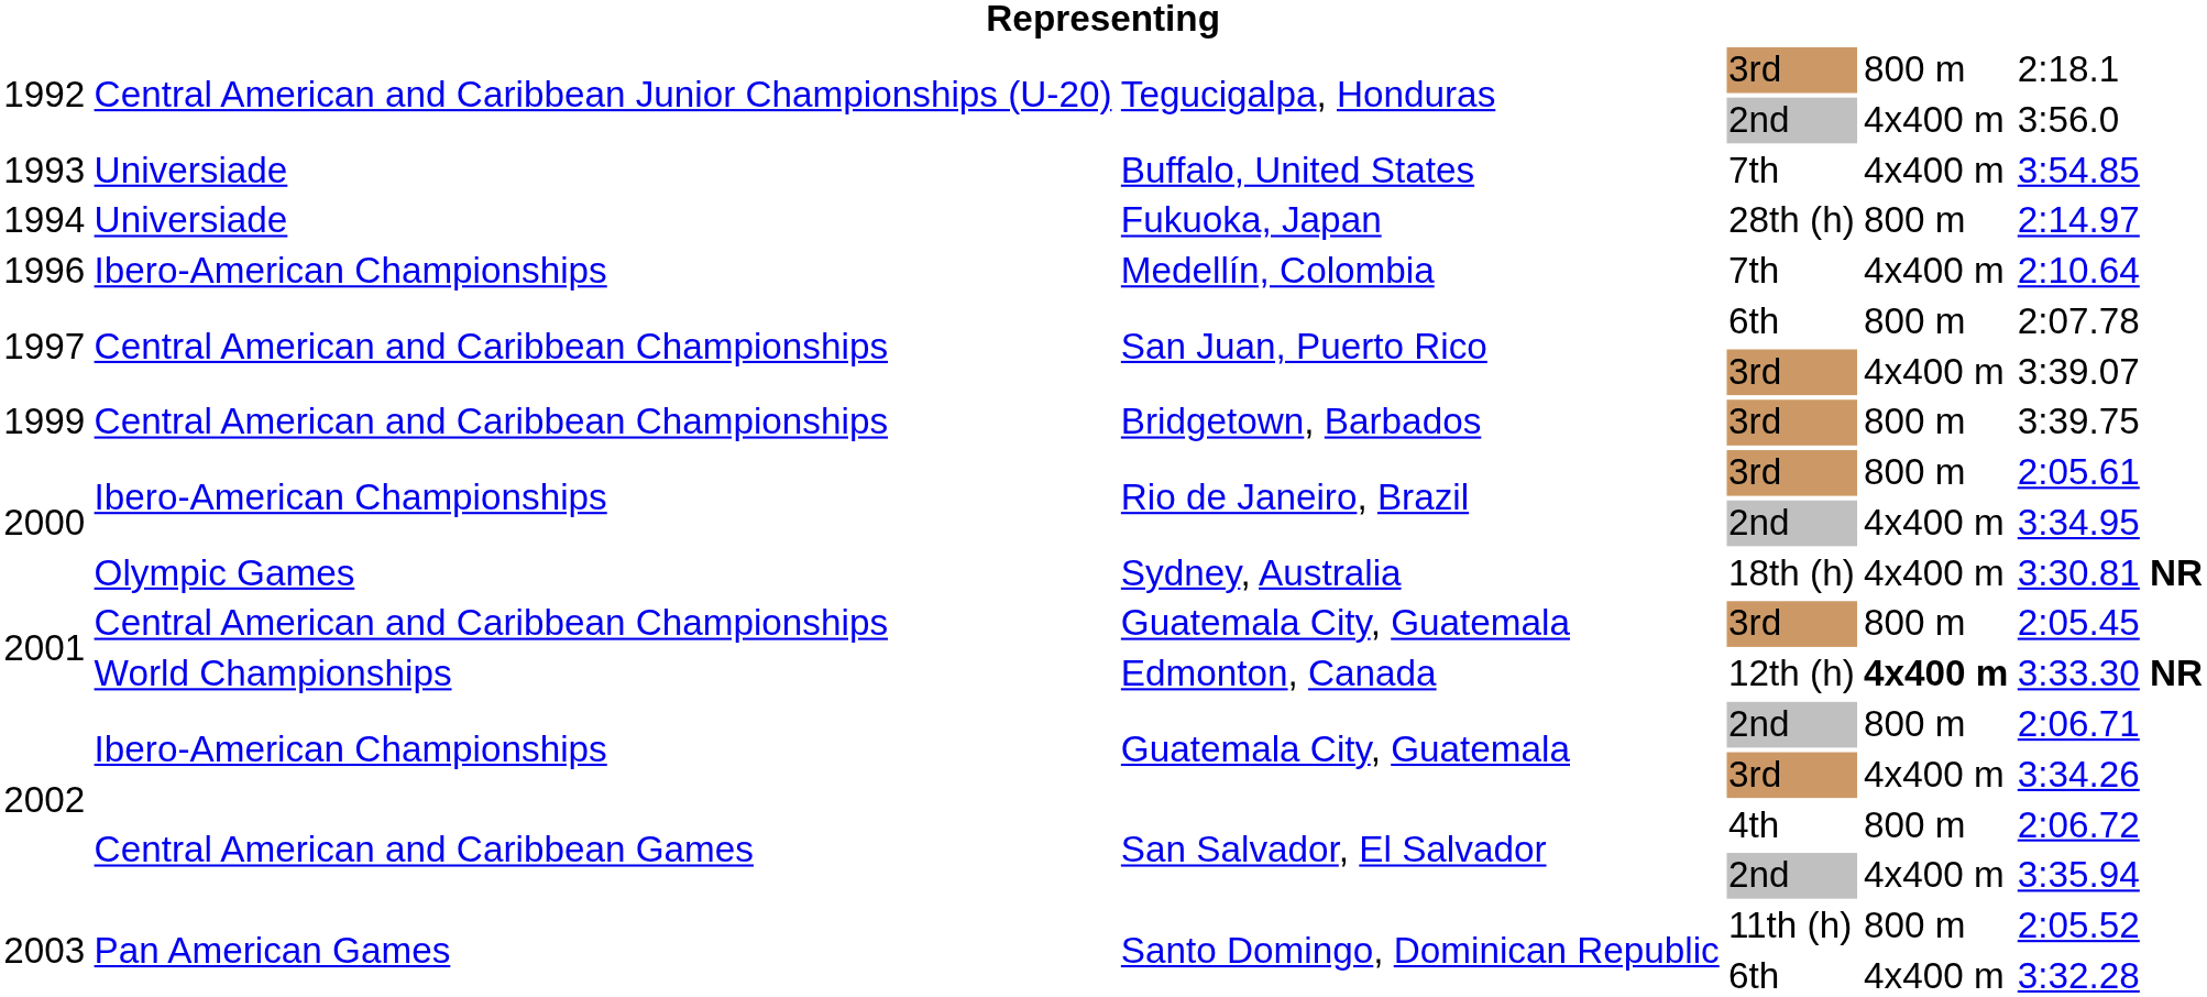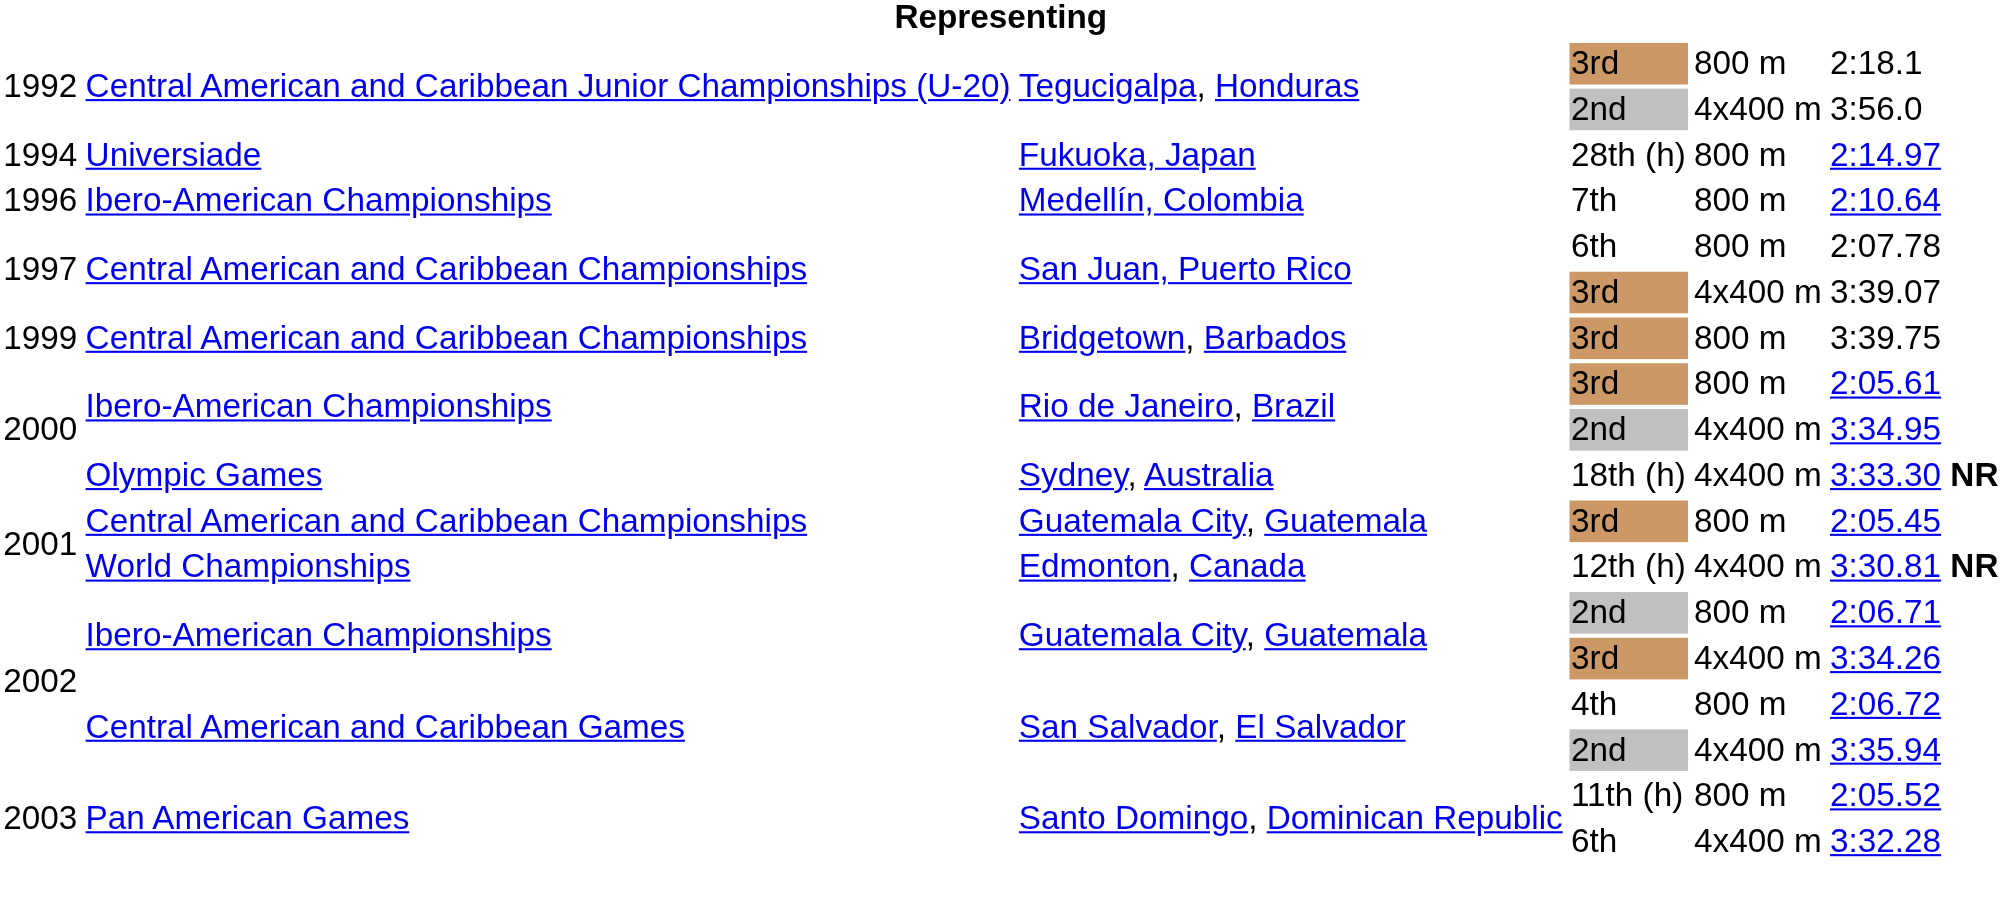- row: 1993 | Universiade | Buffalo, United States | 7th | 4x400 m | 3:54.85
Medellín, Colombia | column 5: 4x400 m -> 800 m
Sydney, Australia | column 6: 3:30.81 NR -> 3:33.30 NR
Edmonton, Canada | column 5: bold -> normal
Edmonton, Canada | column 6: 3:33.30 NR -> 3:30.81 NR
